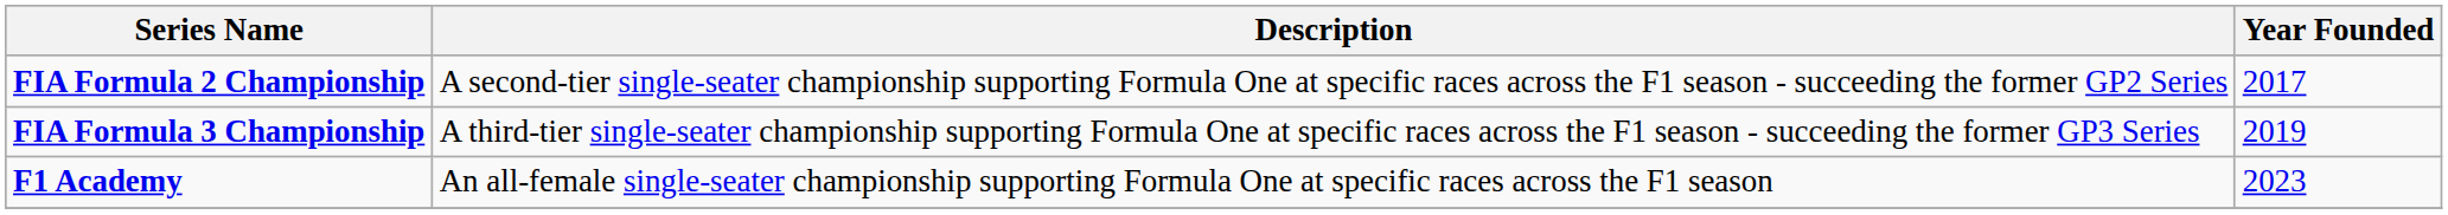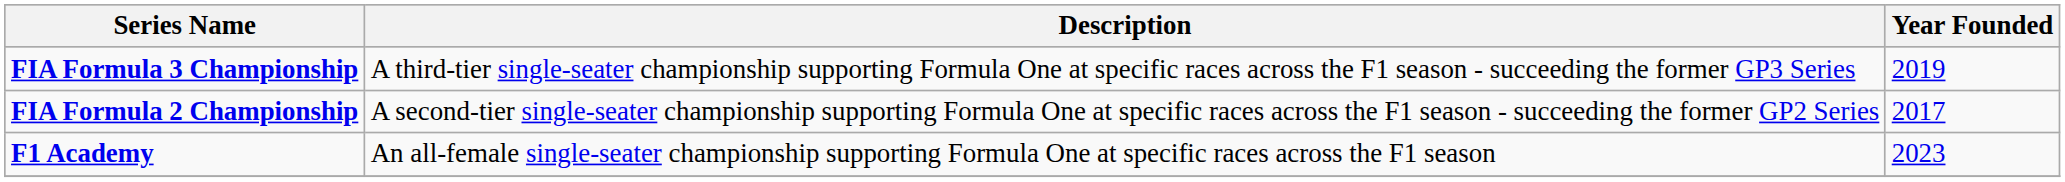rows swapped: FIA Formula 2 Championship <-> FIA Formula 3 Championship
